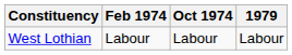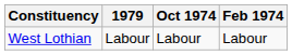columns swapped: Feb 1974 <-> 1979
